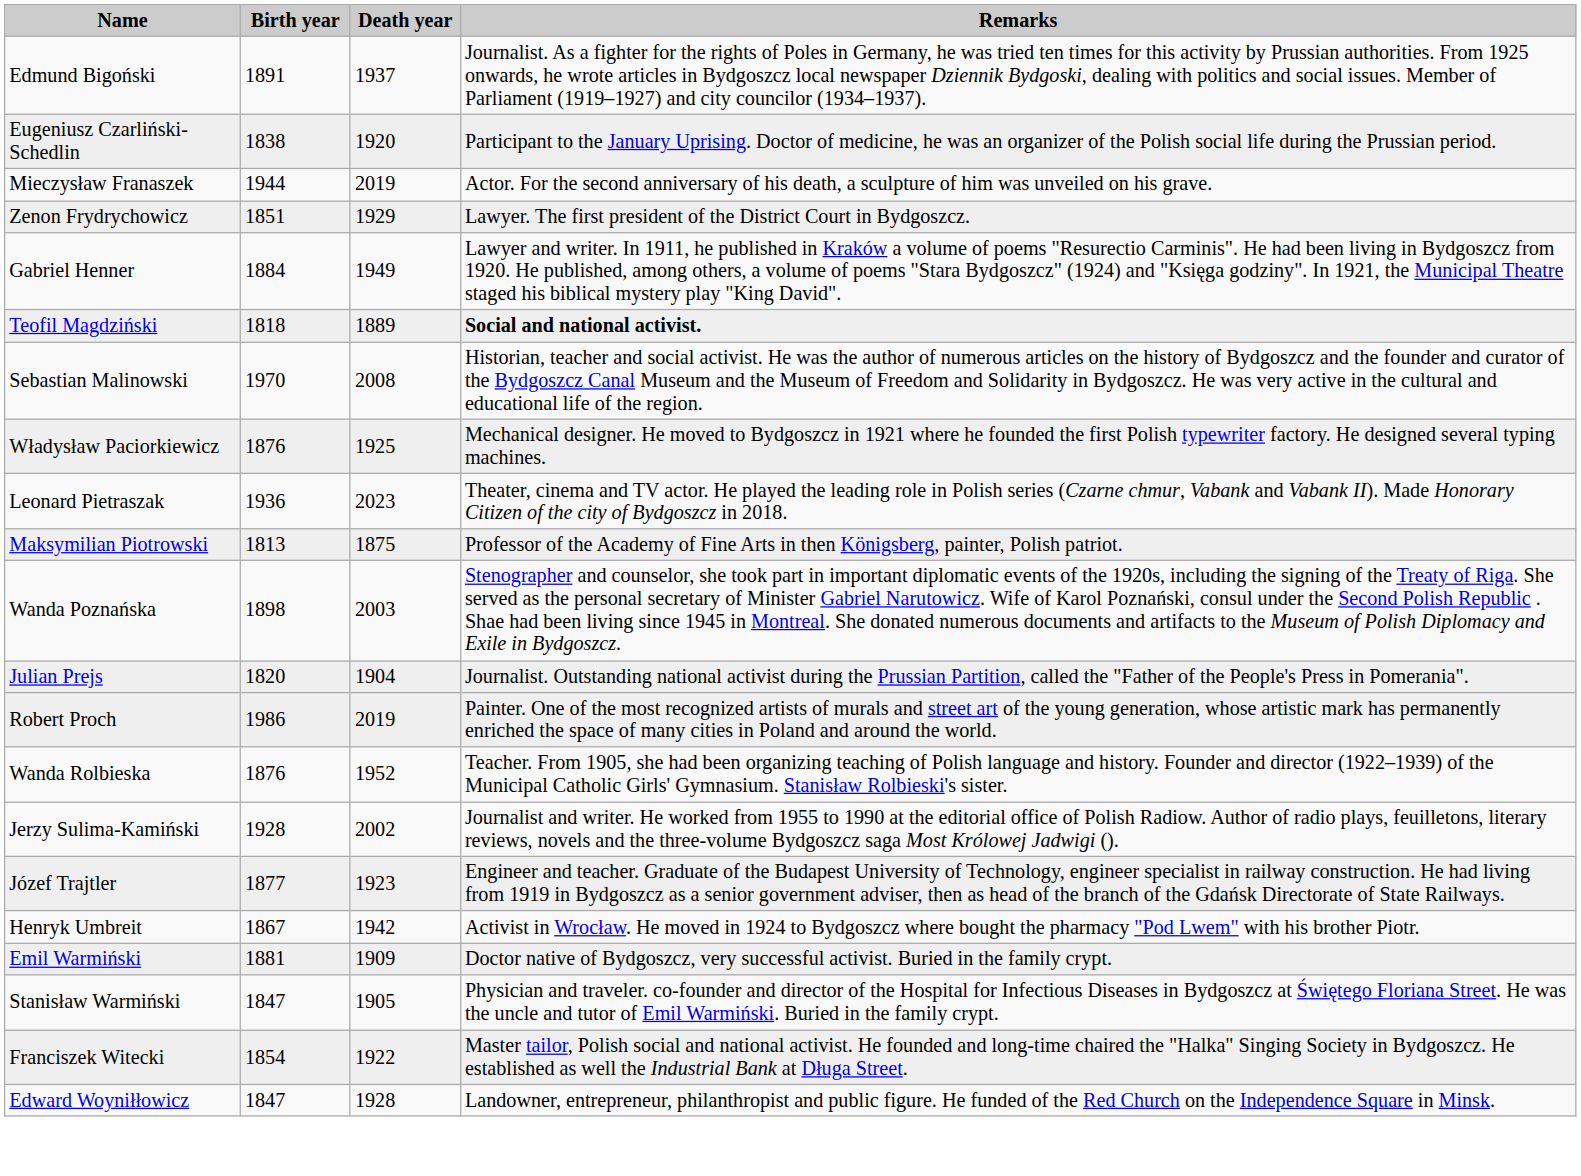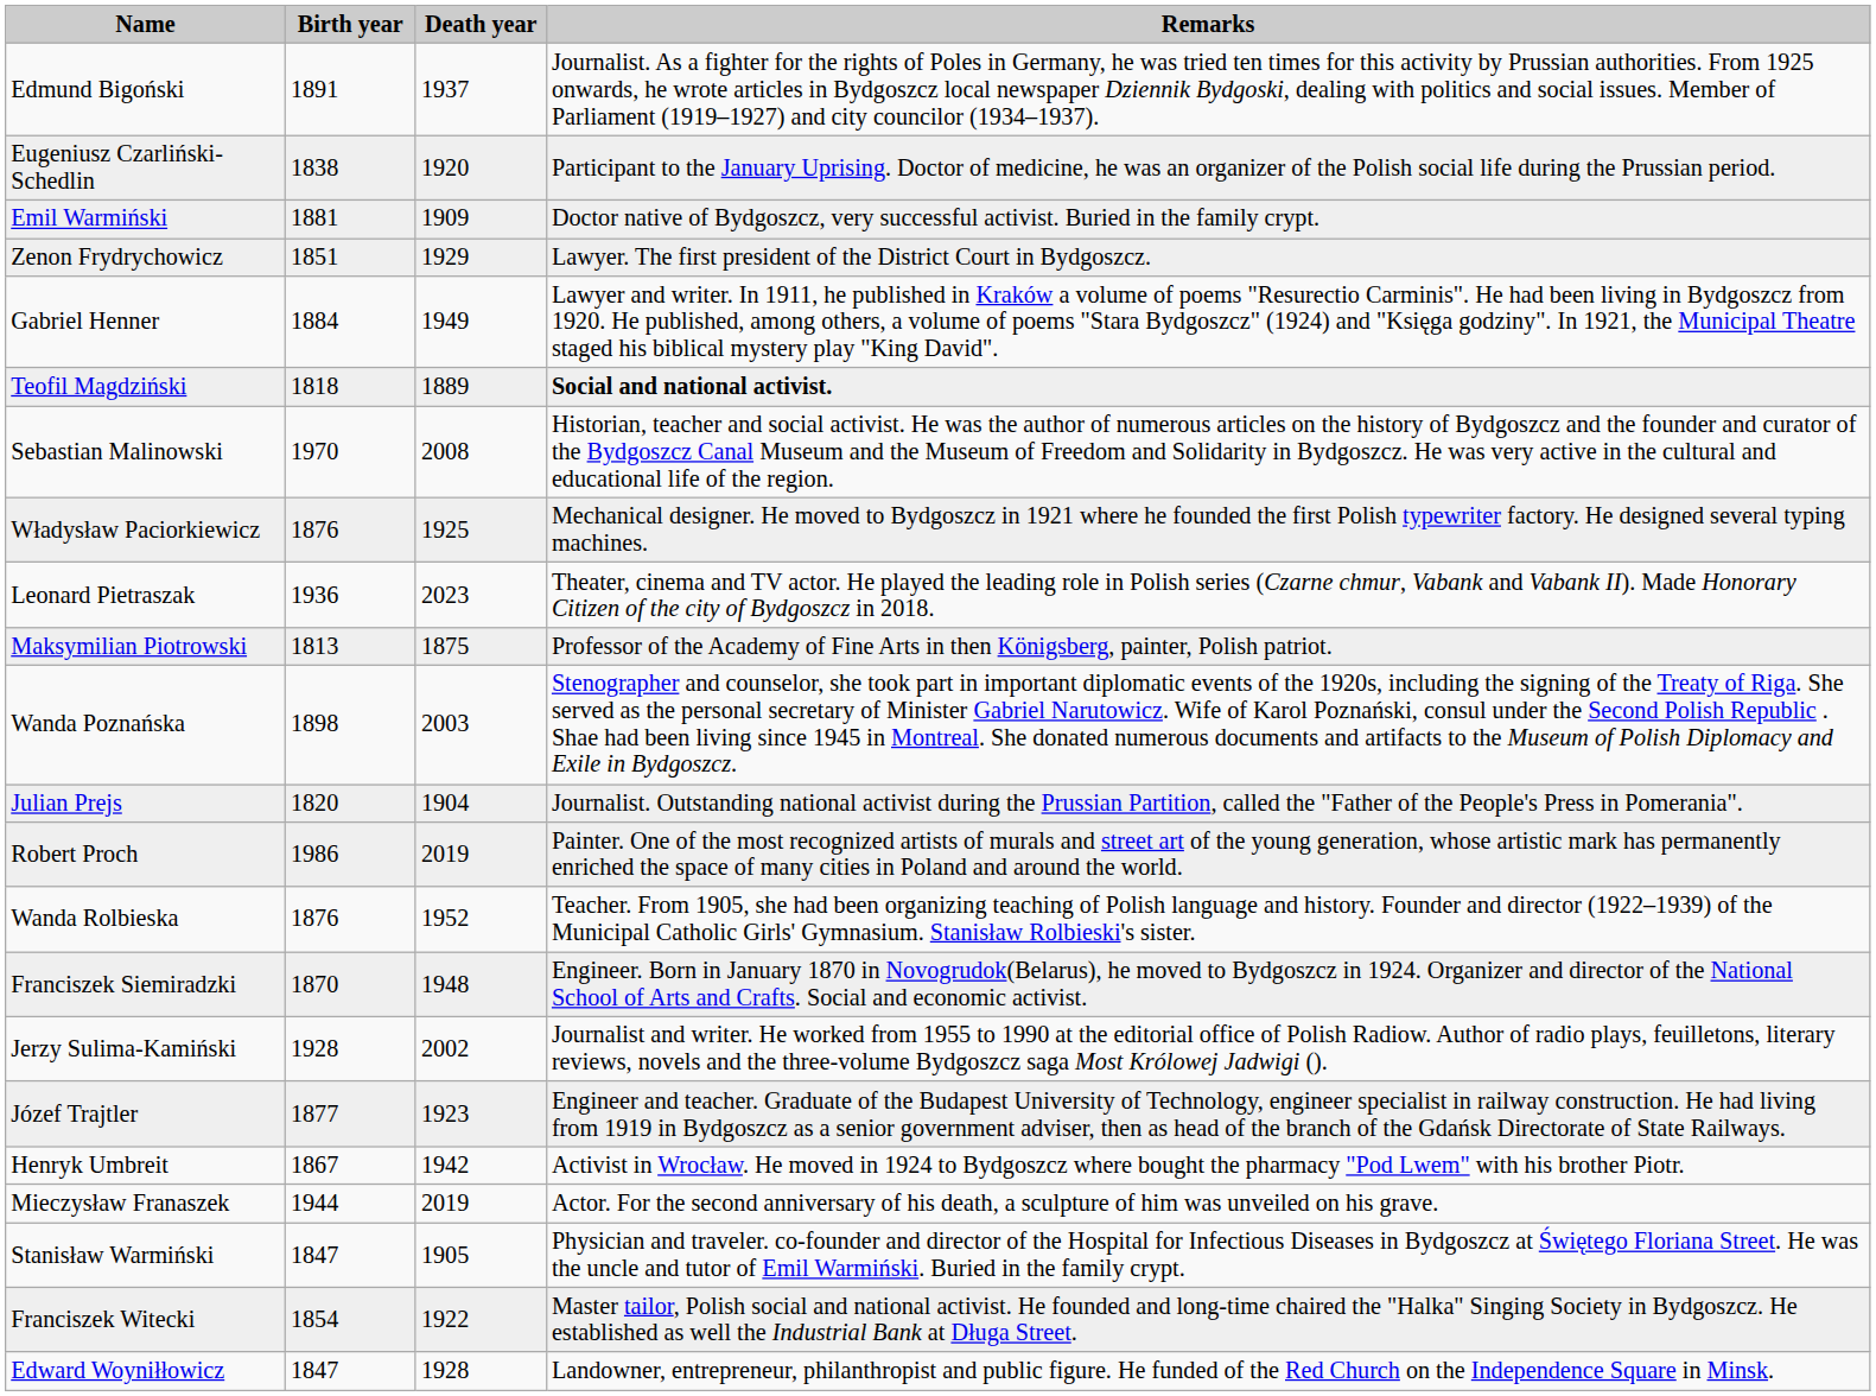rows swapped: Mieczysław Franaszek <-> Emil Warmiński
+ row: Franciszek Siemiradzki | 1870 | 1948 | Engineer. Born in January 1870 in Novogrudok(Belarus), he moved to Bydgoszcz in 1924. Organizer and director of the National School of Arts and Crafts. Social and economic activist.
